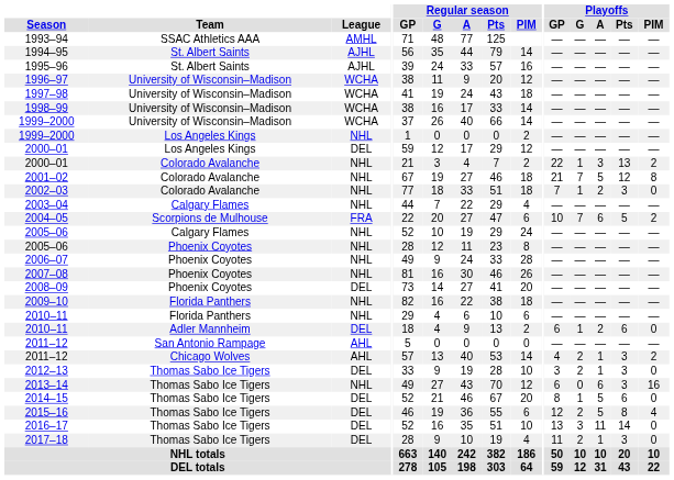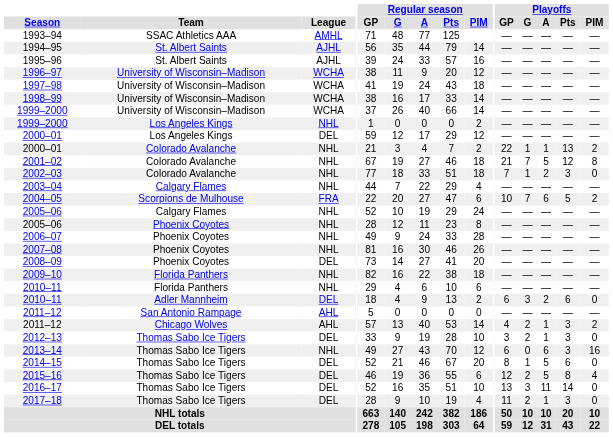2000–01 / Colorado Avalanche | Playoffs / A: 3 -> 1
2010–11 / Adler Mannheim | Playoffs / G: 1 -> 3
